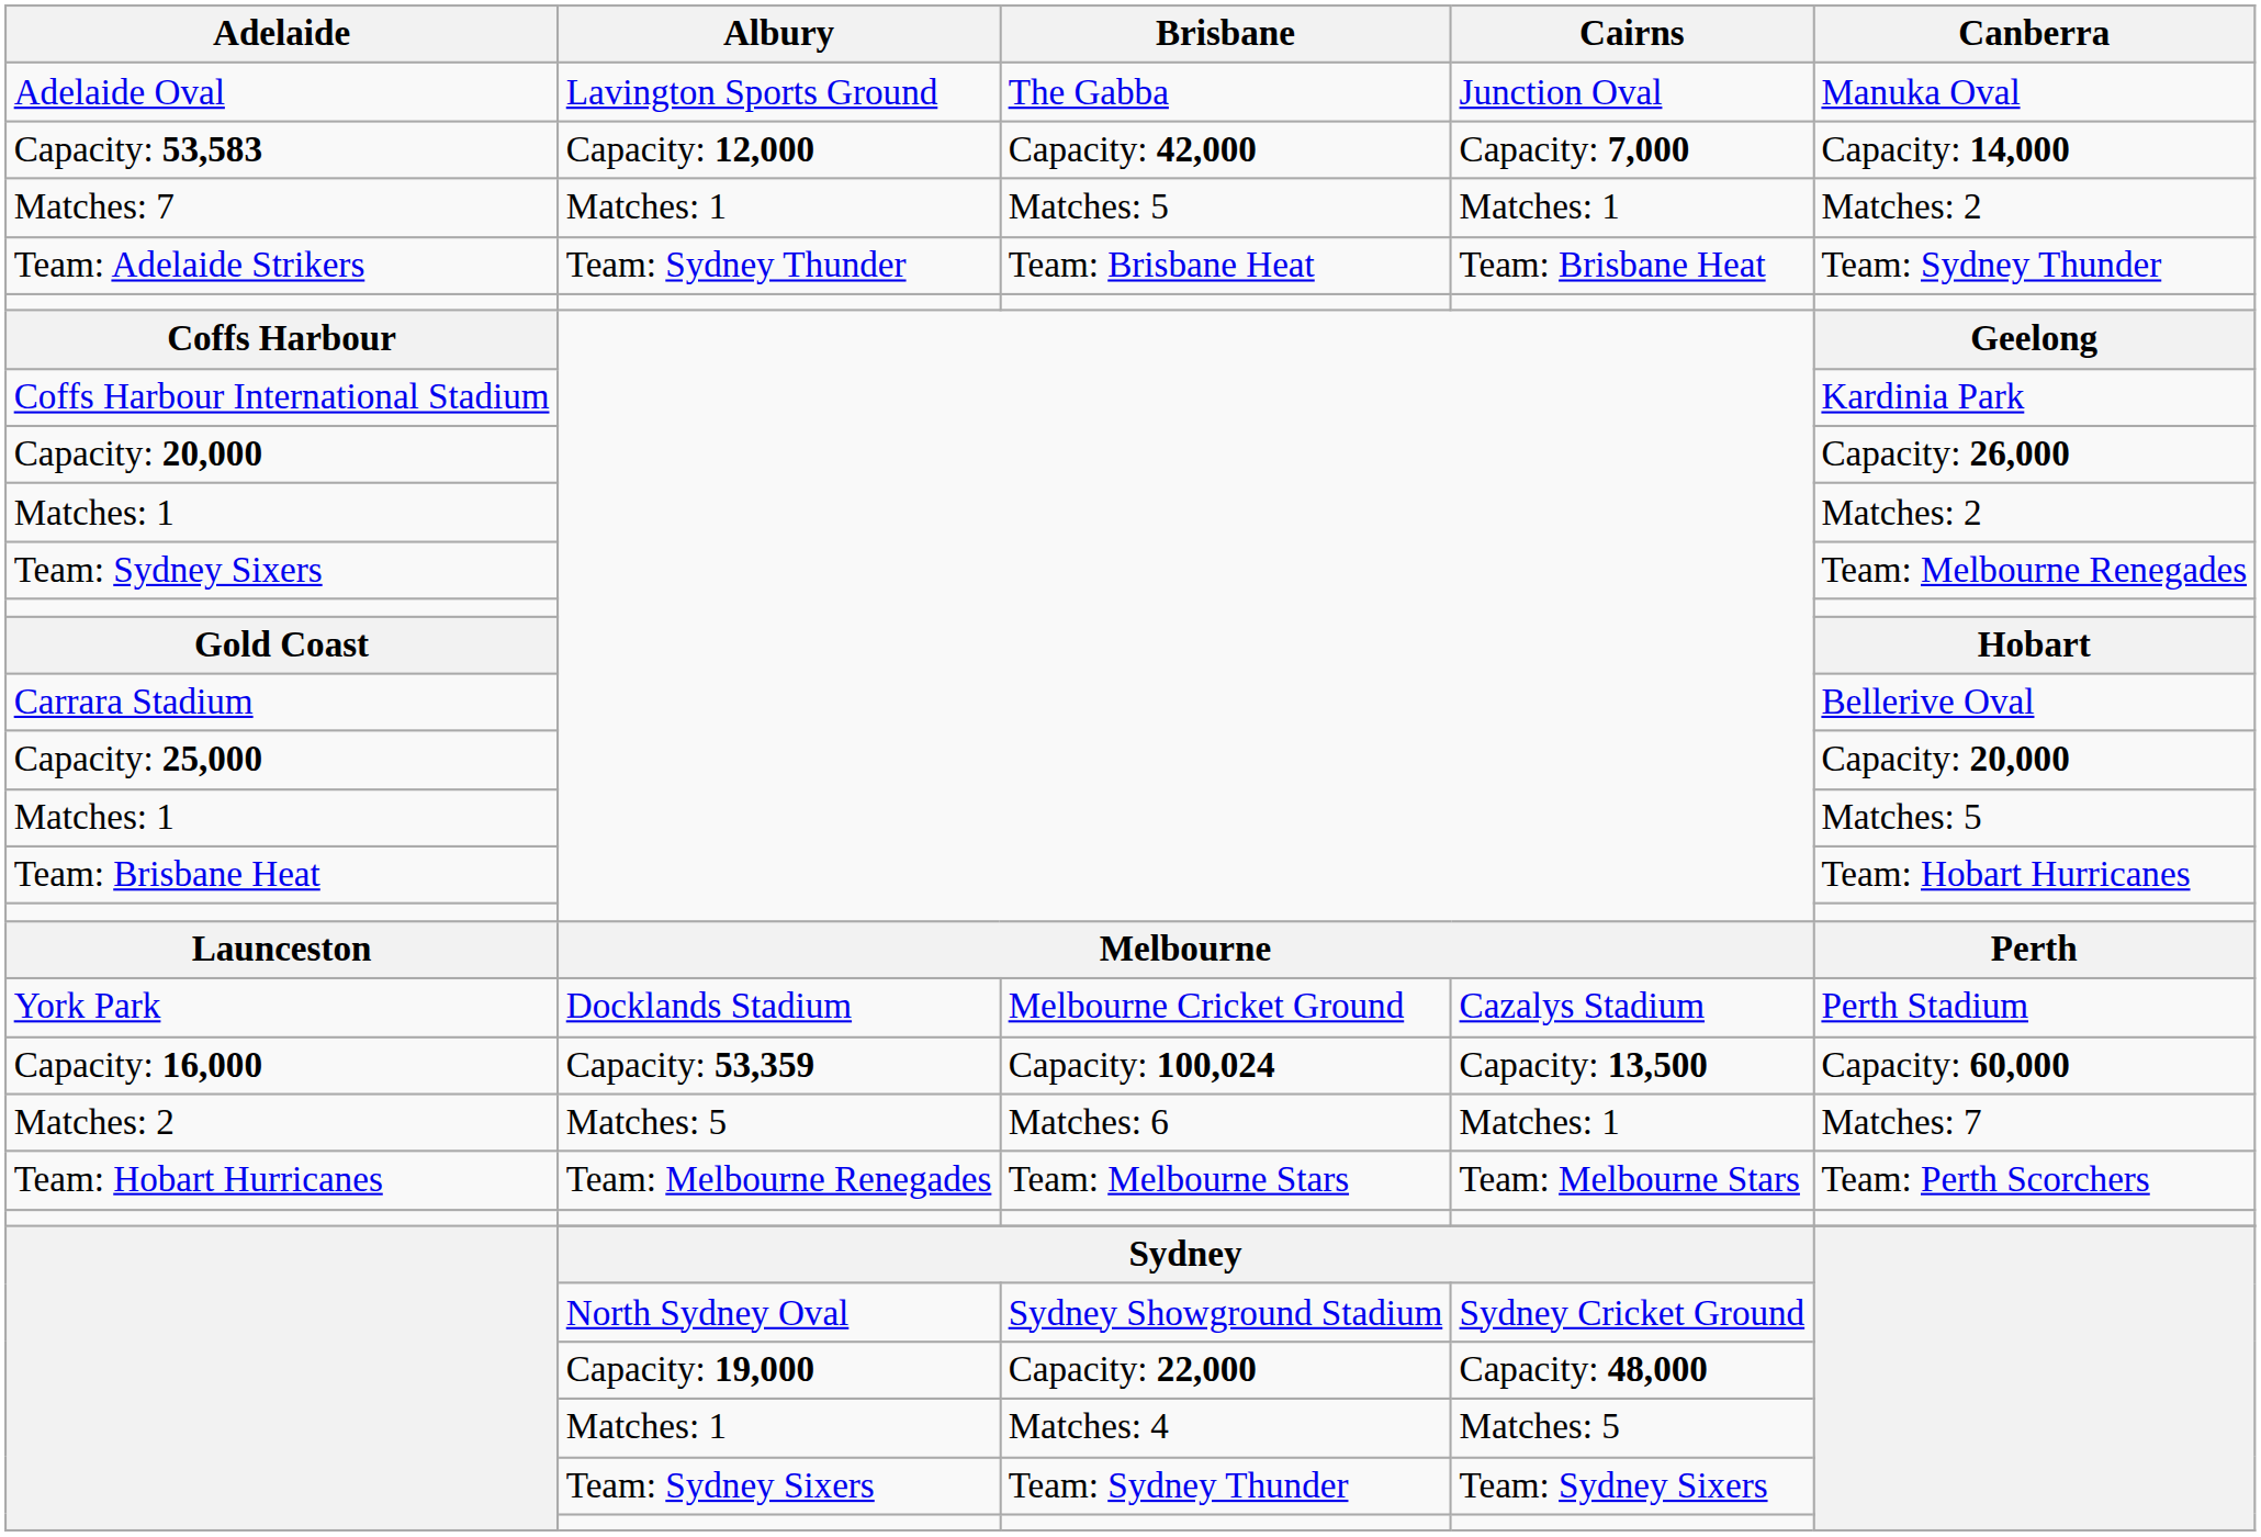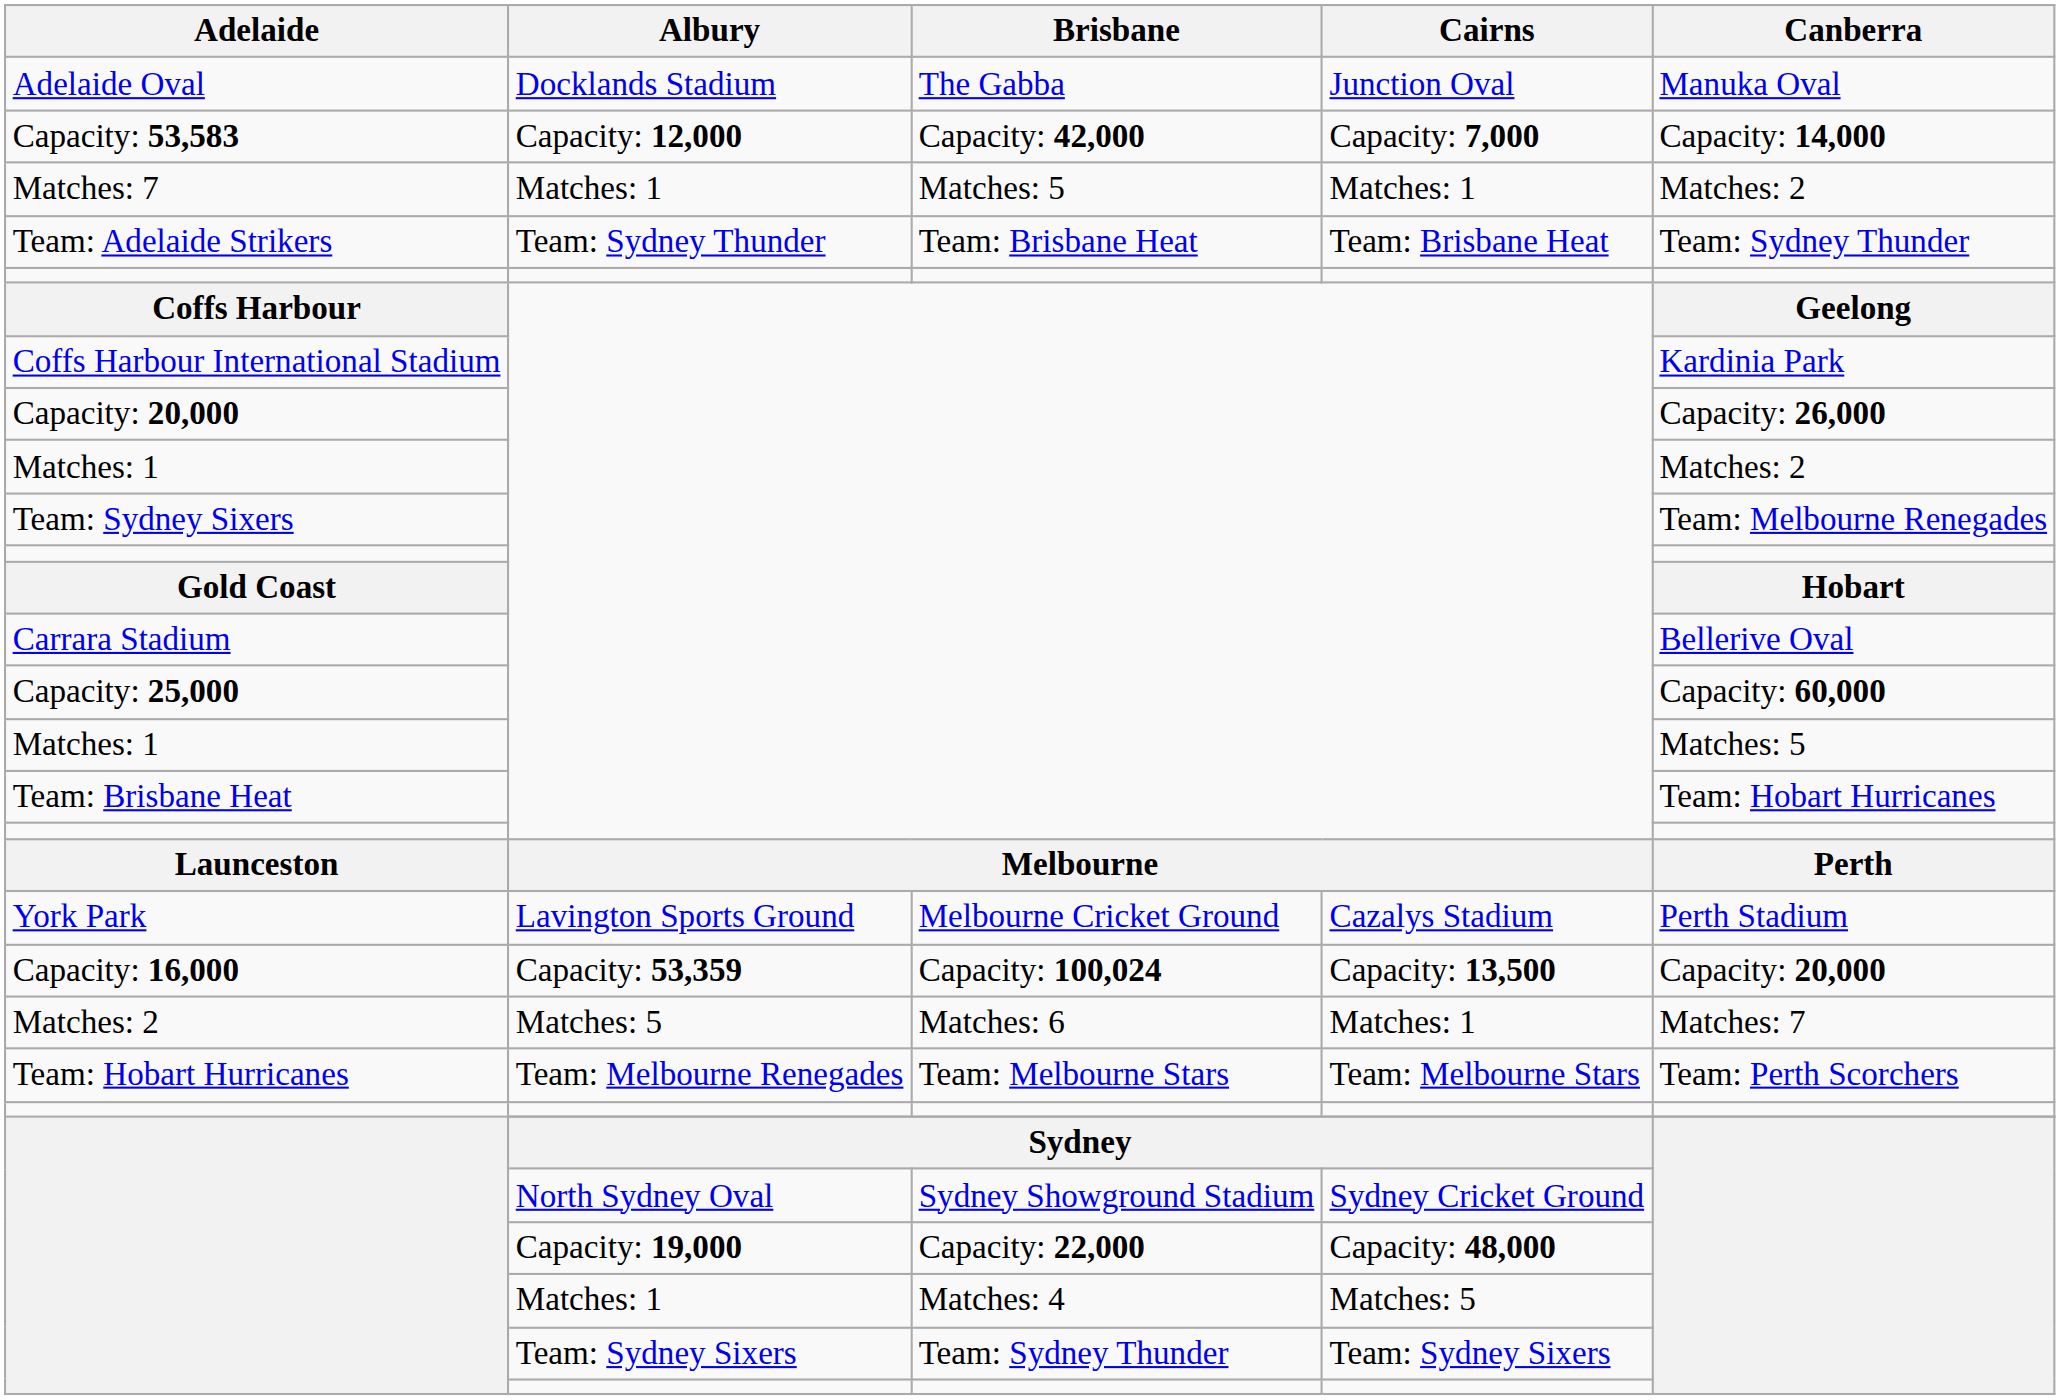Adelaide Oval | Albury: Lavington Sports Ground -> Docklands Stadium
Capacity: 25,000 | Canberra: Capacity: 20,000 -> Capacity: 60,000
York Park | Albury: Docklands Stadium -> Lavington Sports Ground
Capacity: 16,000 | Canberra: Capacity: 60,000 -> Capacity: 20,000
